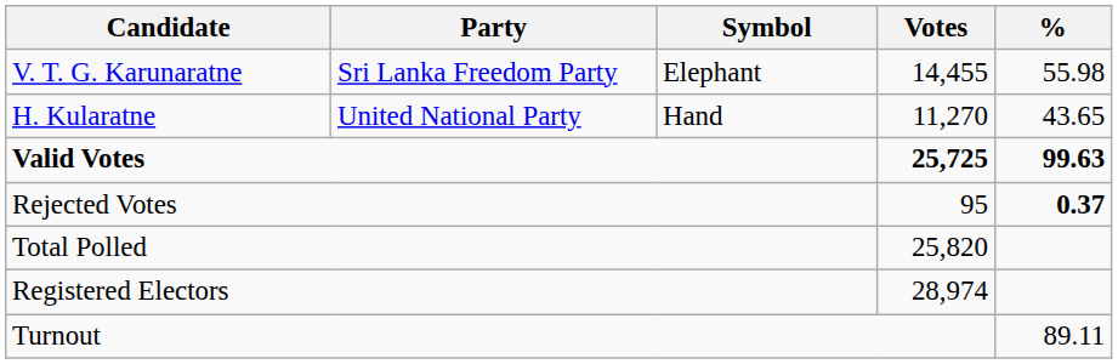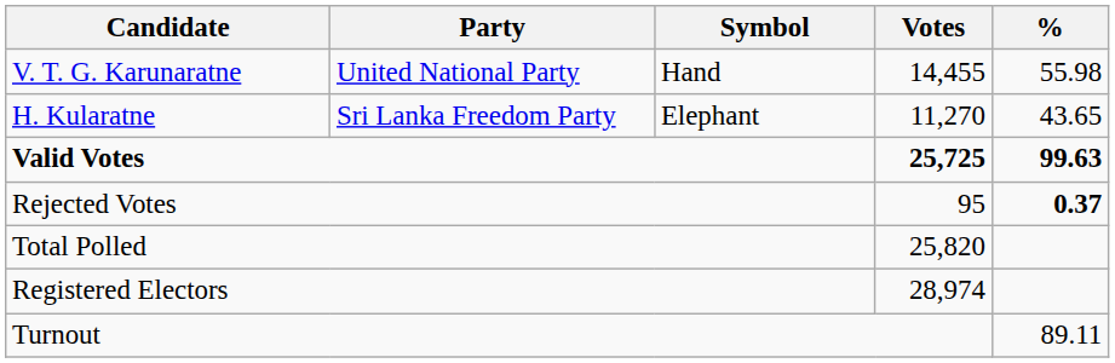V. T. G. Karunaratne | Party: Sri Lanka Freedom Party -> United National Party
V. T. G. Karunaratne | Symbol: Elephant -> Hand
H. Kularatne | Party: United National Party -> Sri Lanka Freedom Party
H. Kularatne | Symbol: Hand -> Elephant
